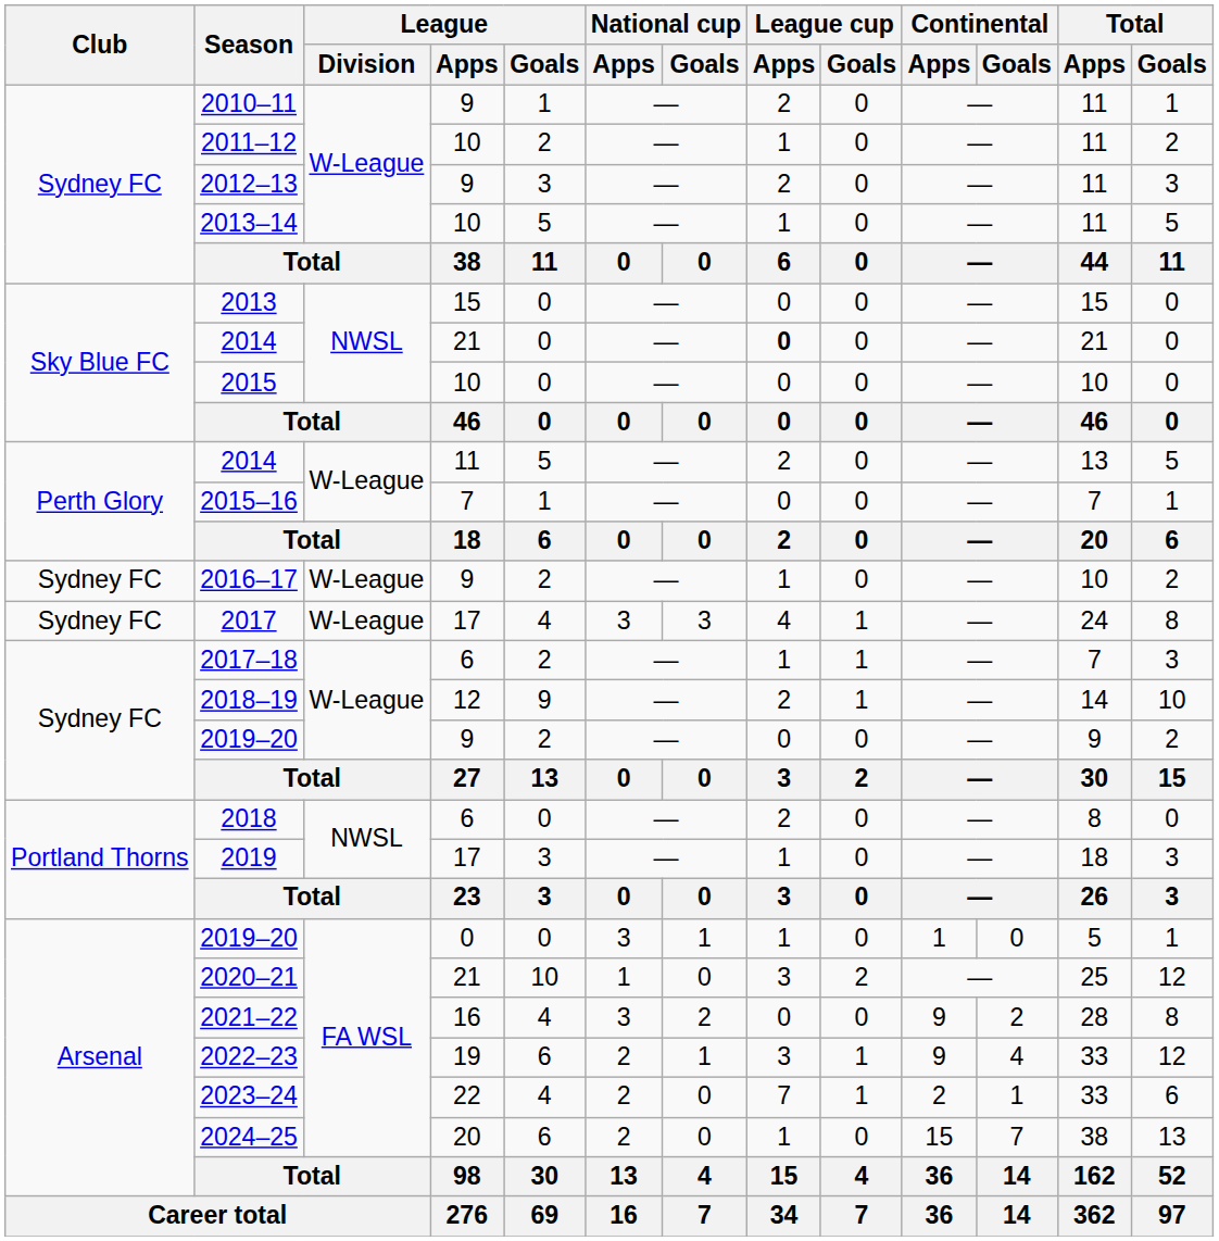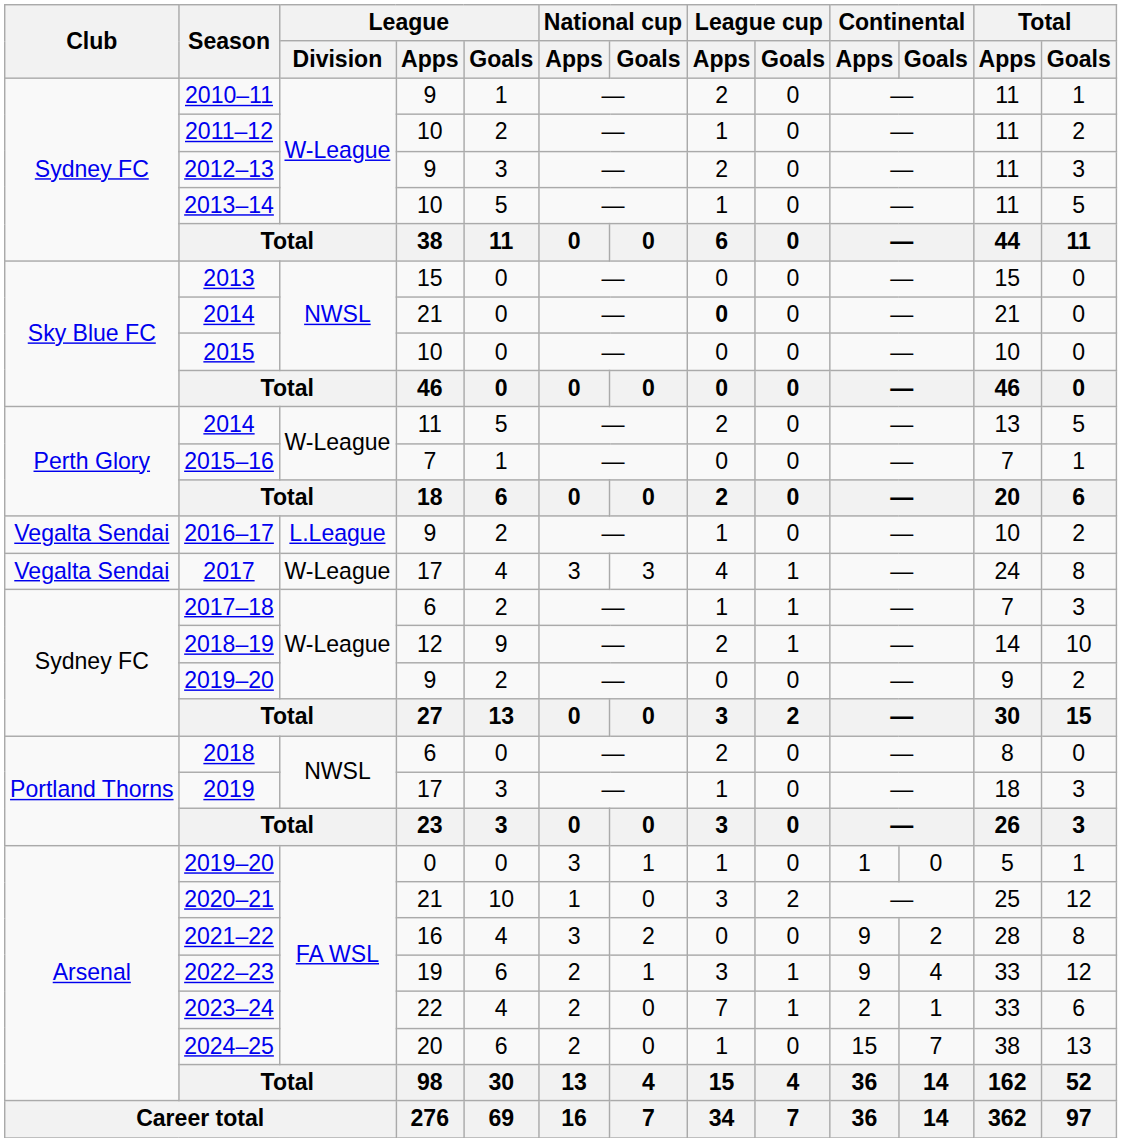2016–17 | Club: Sydney FC -> Vegalta Sendai
2016–17 | League / Division: W-League -> L.League
2017 | Club: Sydney FC -> Vegalta Sendai
